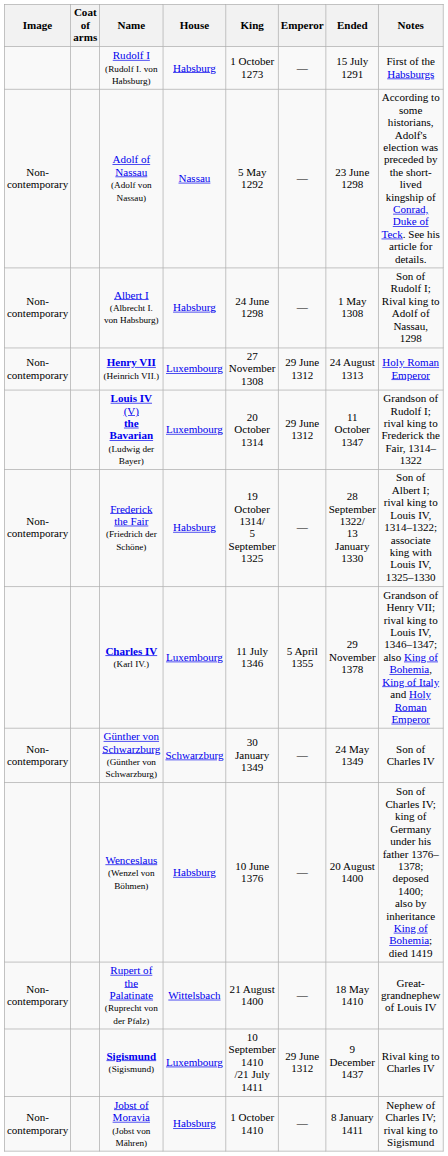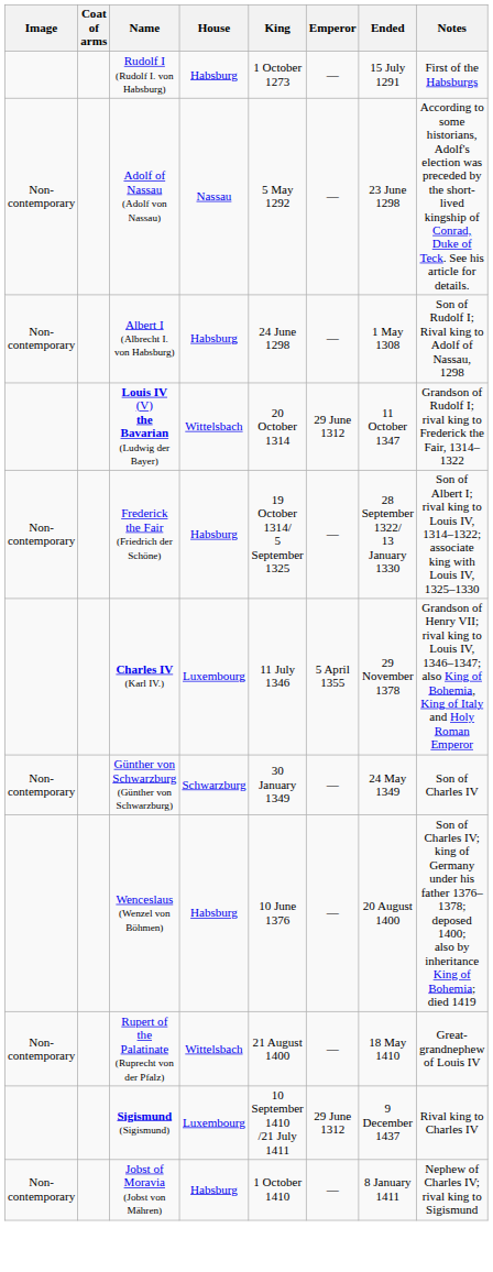- row: Non-contemporary | Henry VII (Heinrich VII.) | Luxembourg | 27 November 1308 | 29 June 1312 | 24 August 1313 | Holy Roman Emperor
Louis IV (V) the Bavarian (Ludwig der Bayer) | House: Luxembourg -> Wittelsbach
